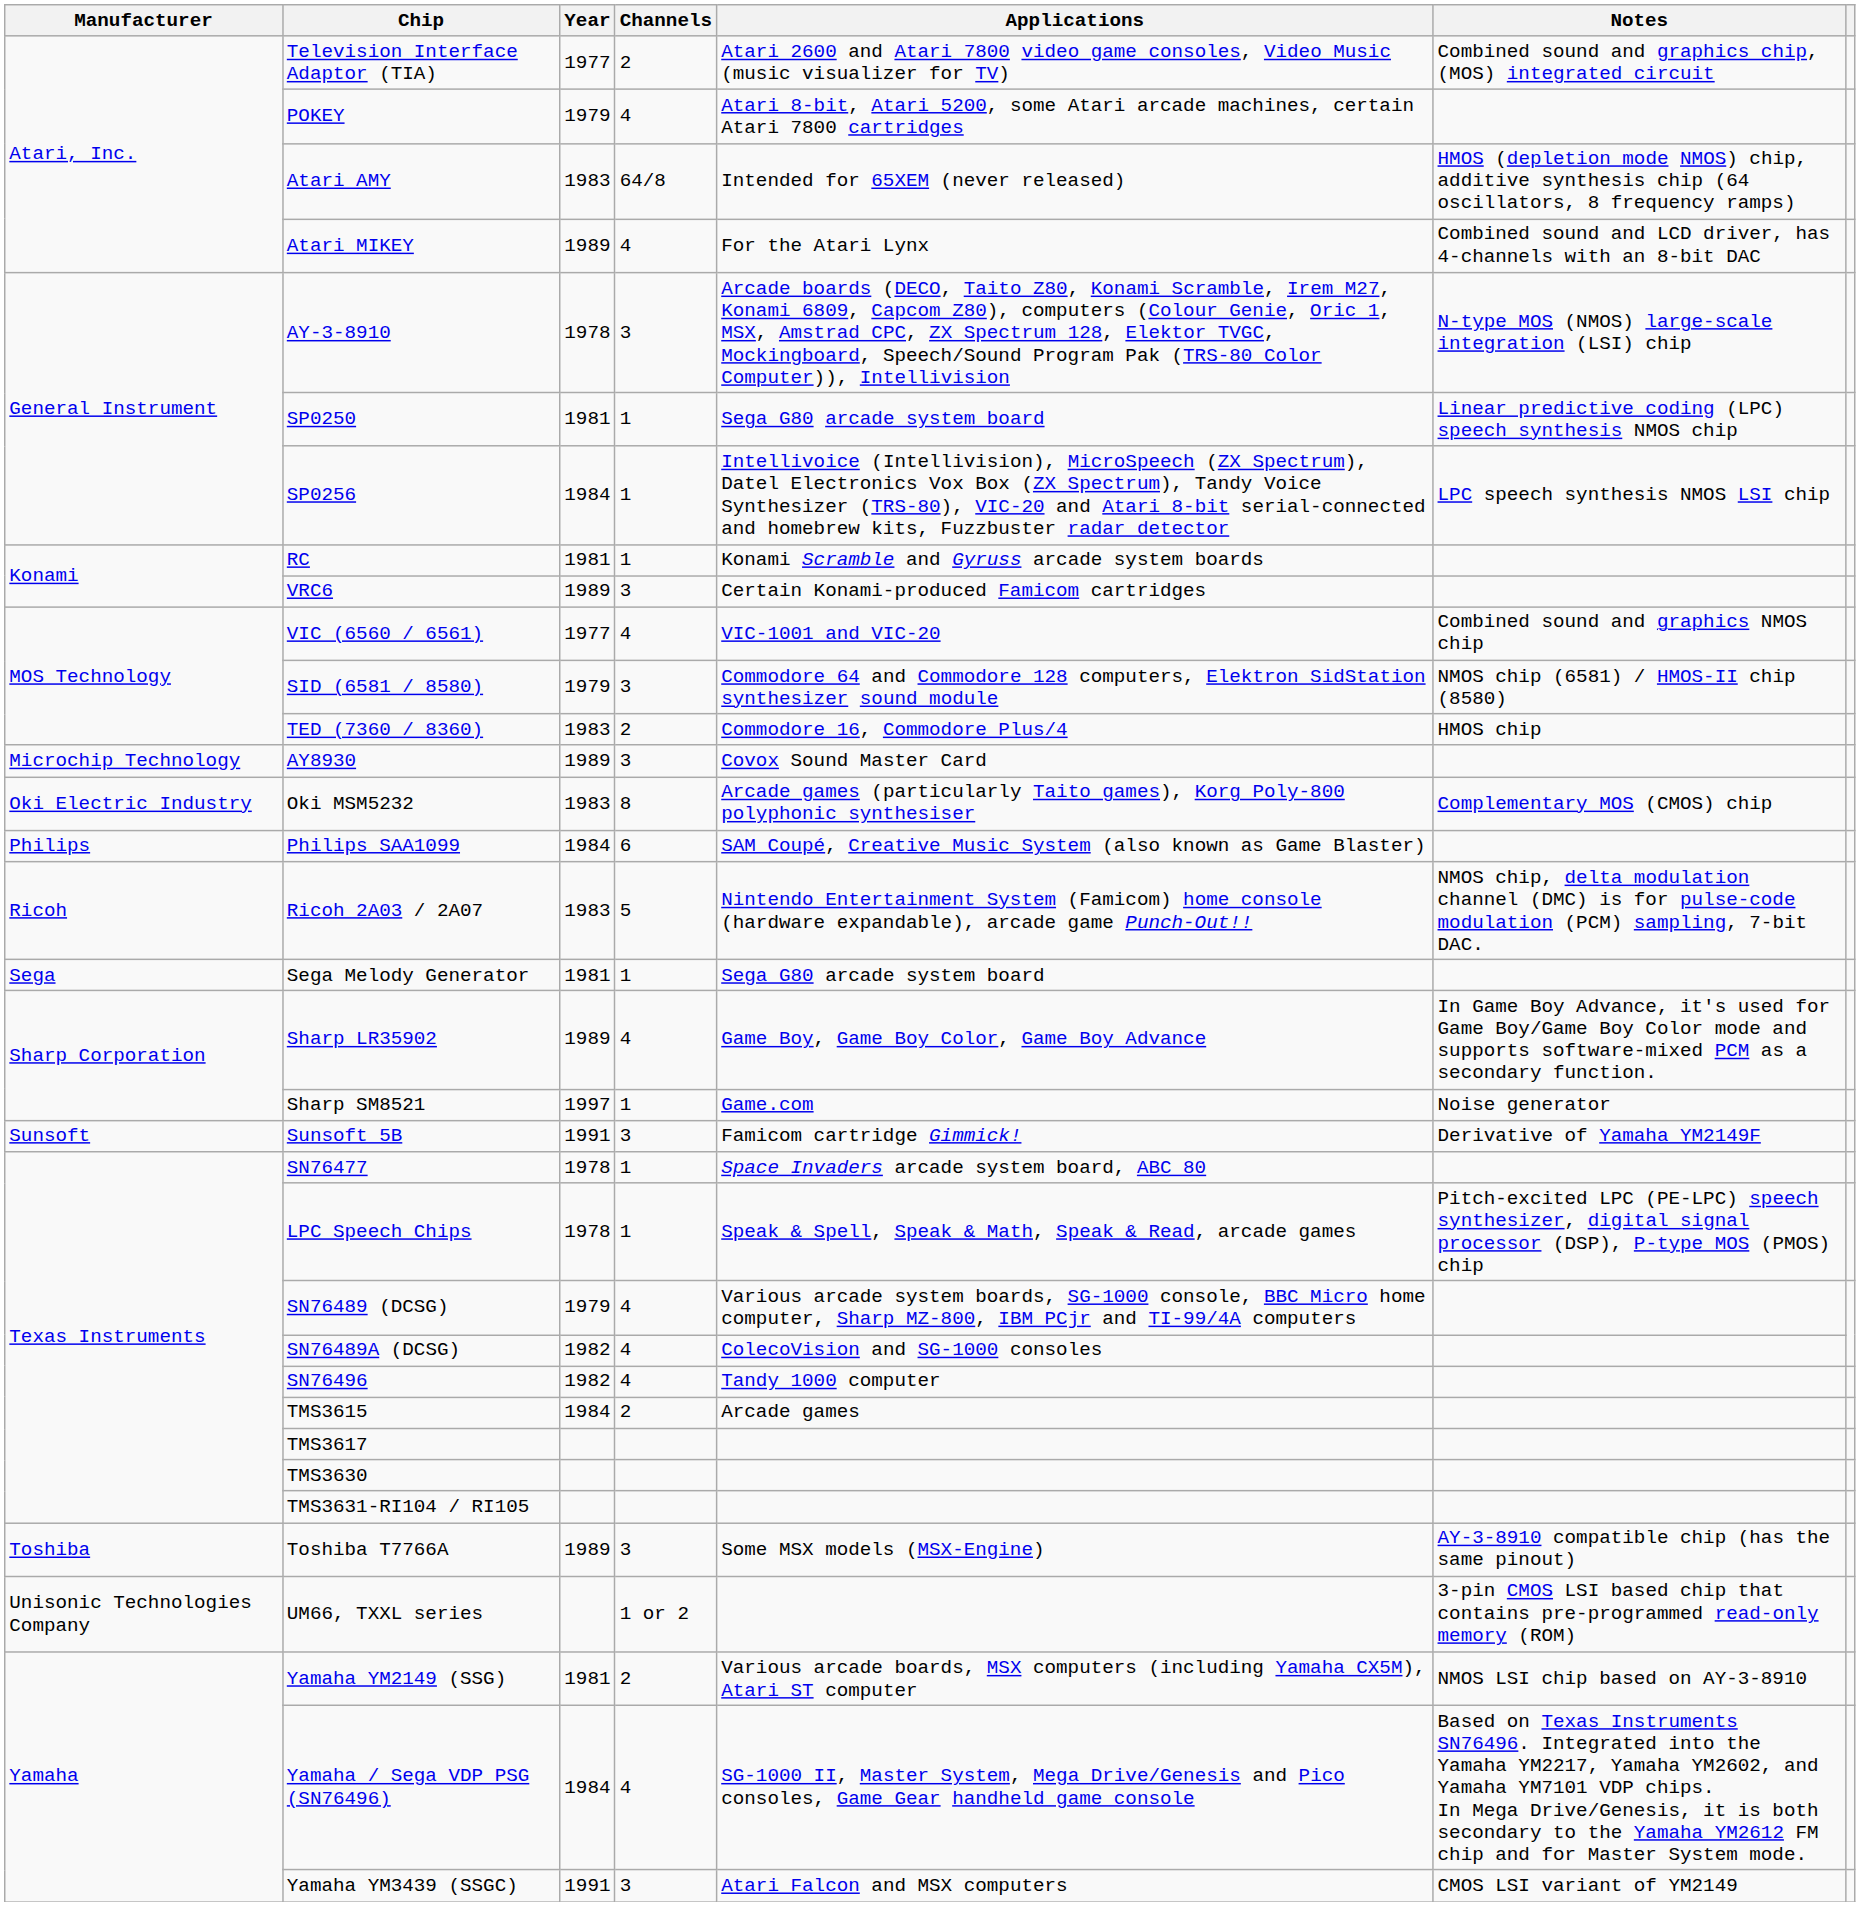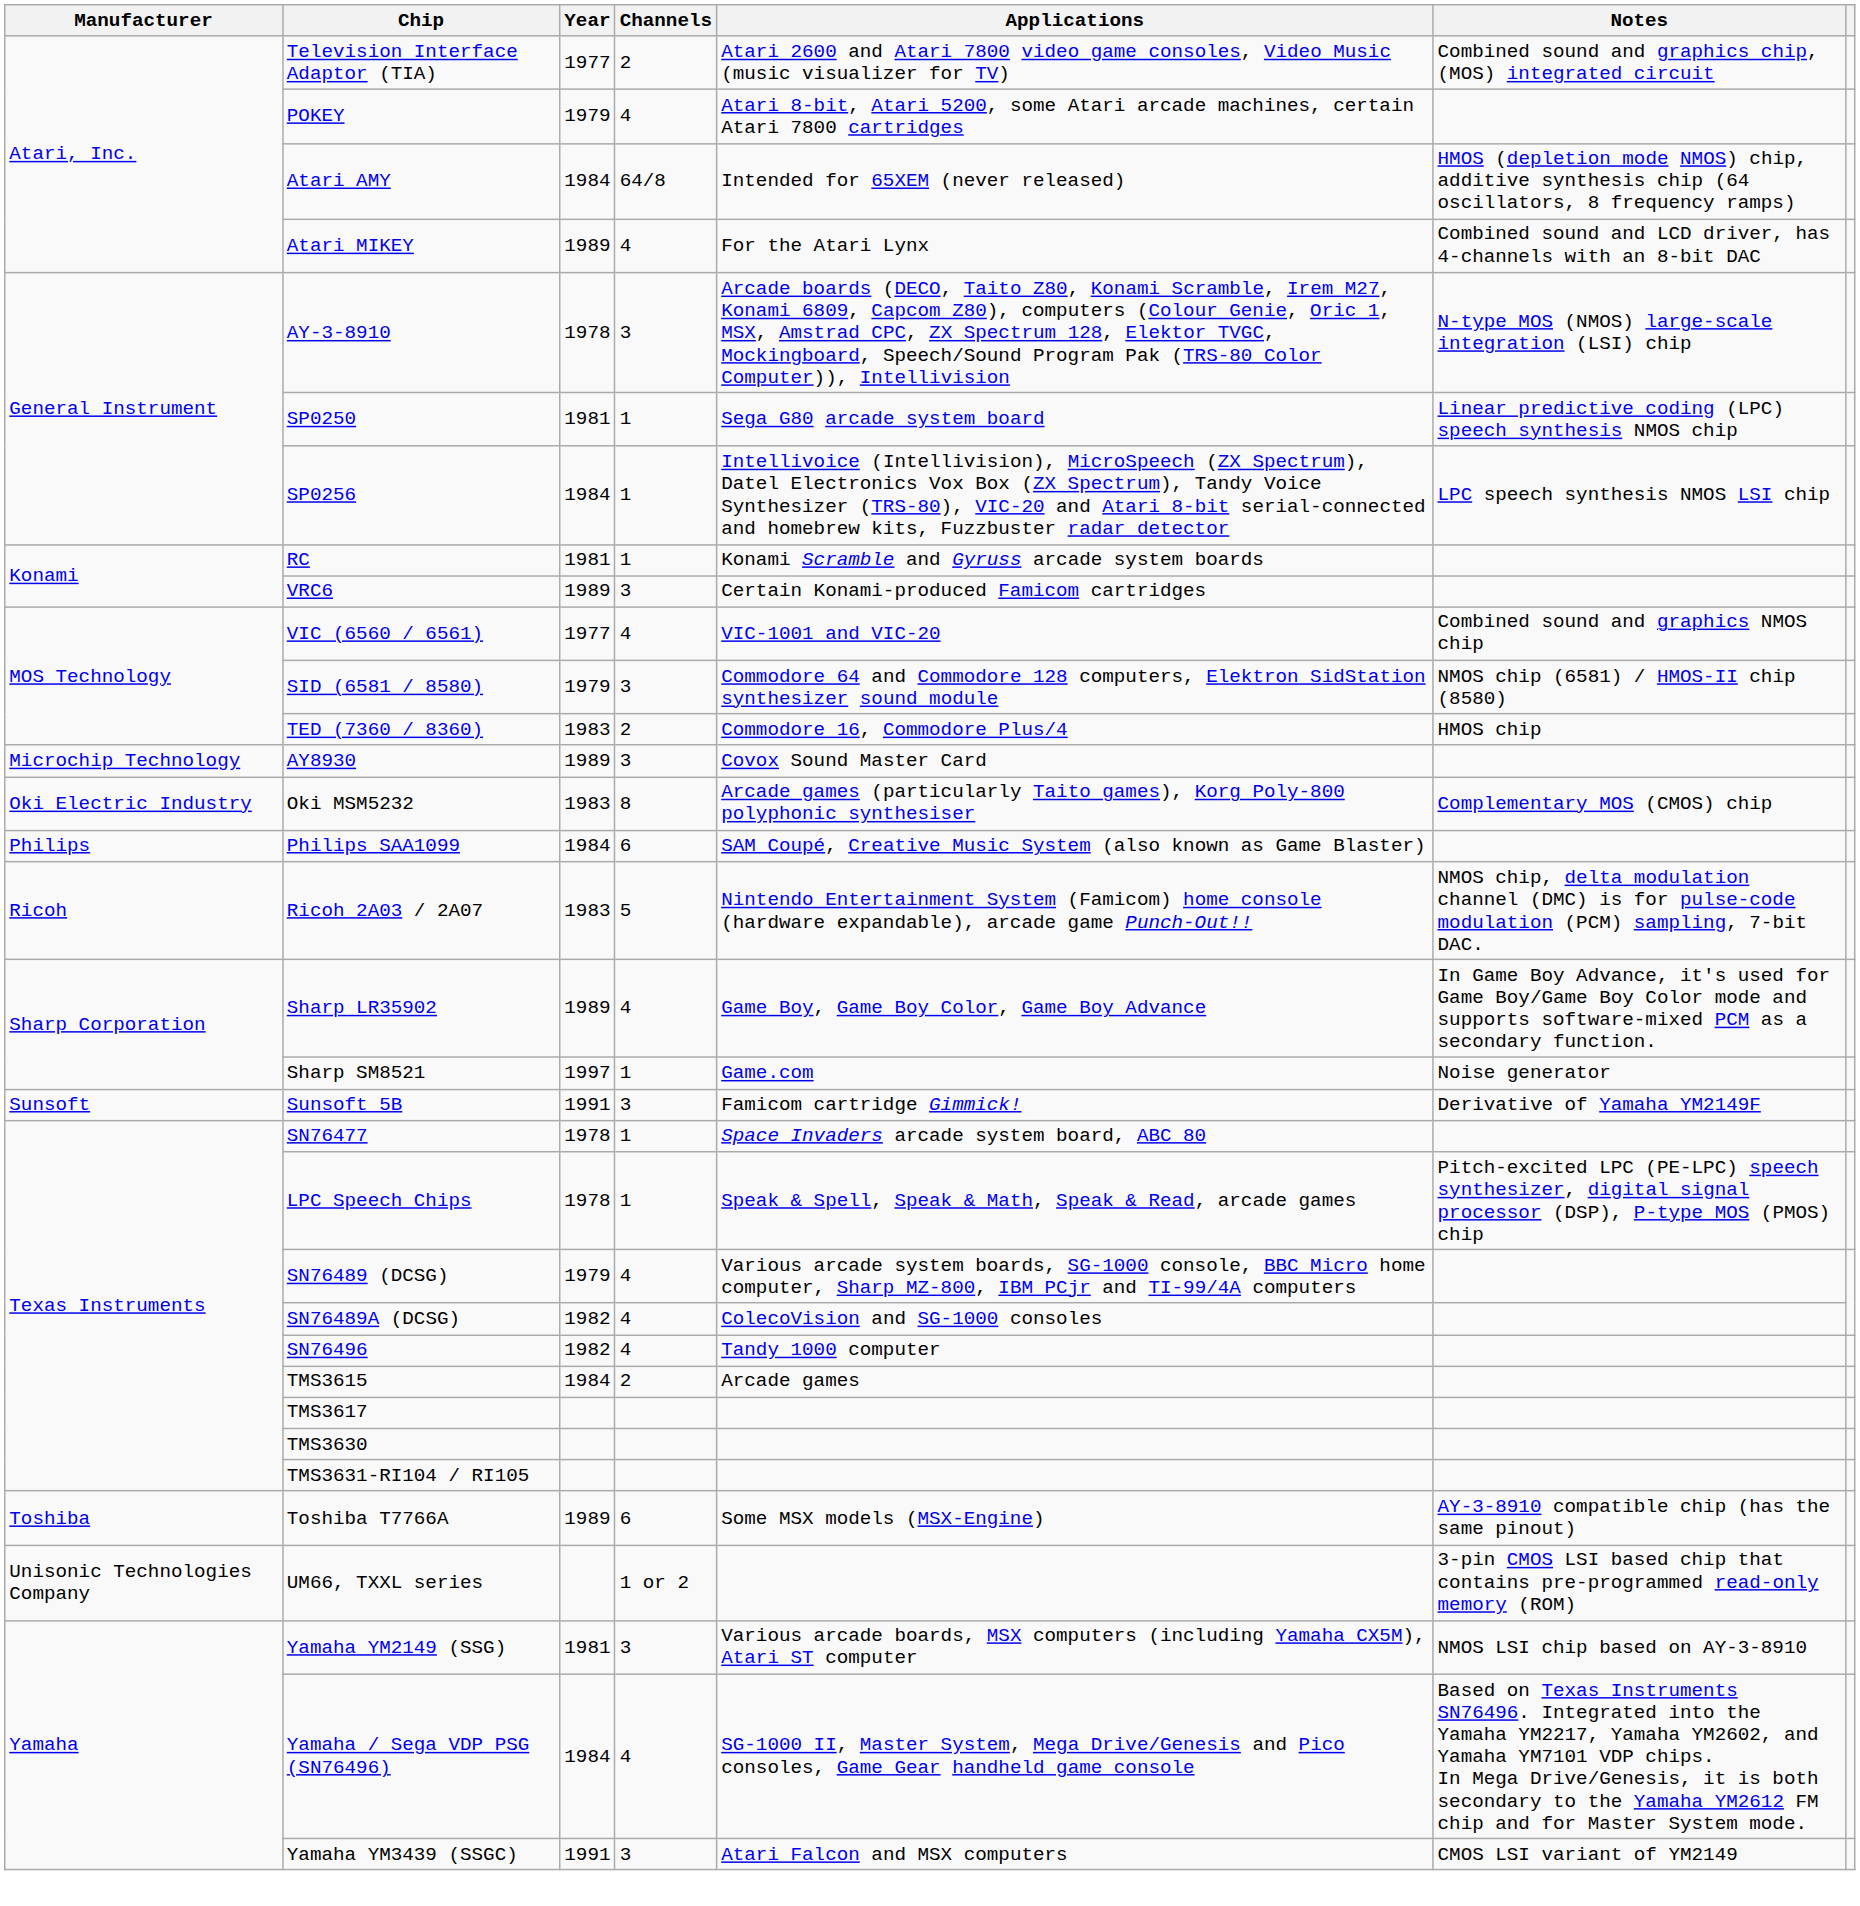Atari AMY | Year: 1983 -> 1984
- row: Sega | Sega Melody Generator | 1981 | 1 | Sega G80 arcade system board
Toshiba T7766A | Channels: 3 -> 6
Yamaha YM2149 (SSG) | Channels: 2 -> 3
